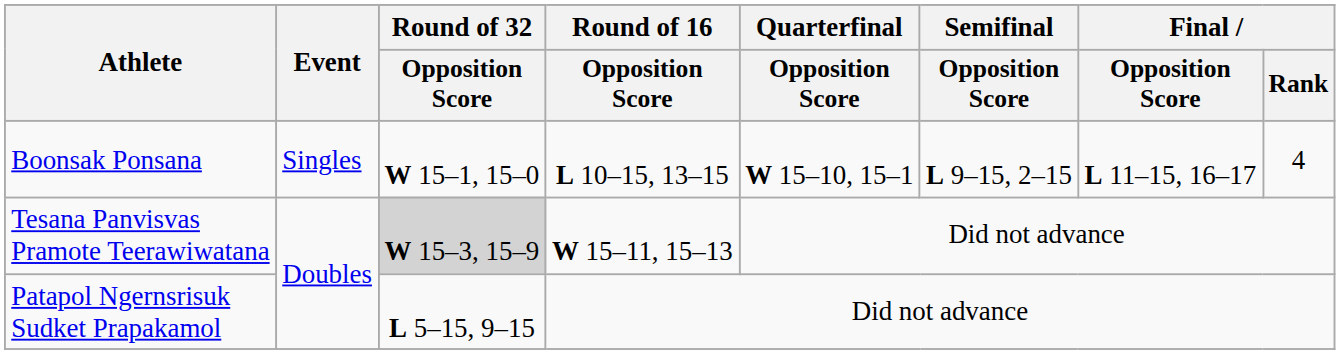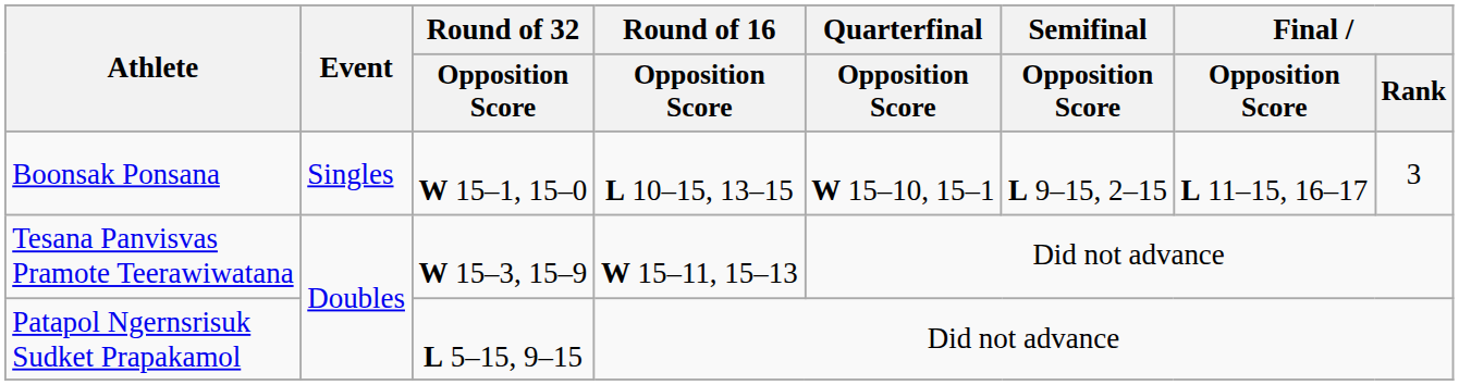Boonsak Ponsana | Final / Rank: 4 -> 3
Tesana Panvisvas Pramote Teerawiwatana | Round of 32 / Opposition Score: lightgrey background -> no background
